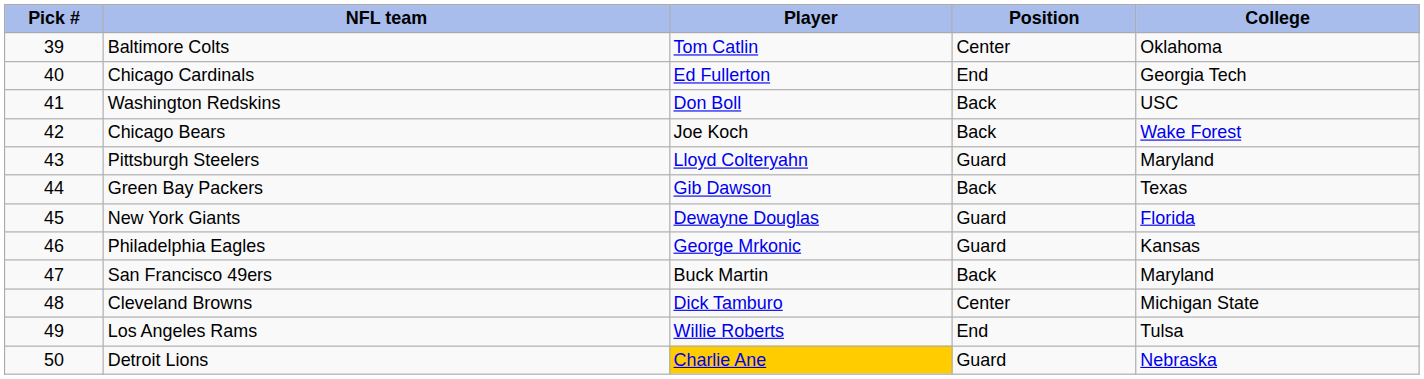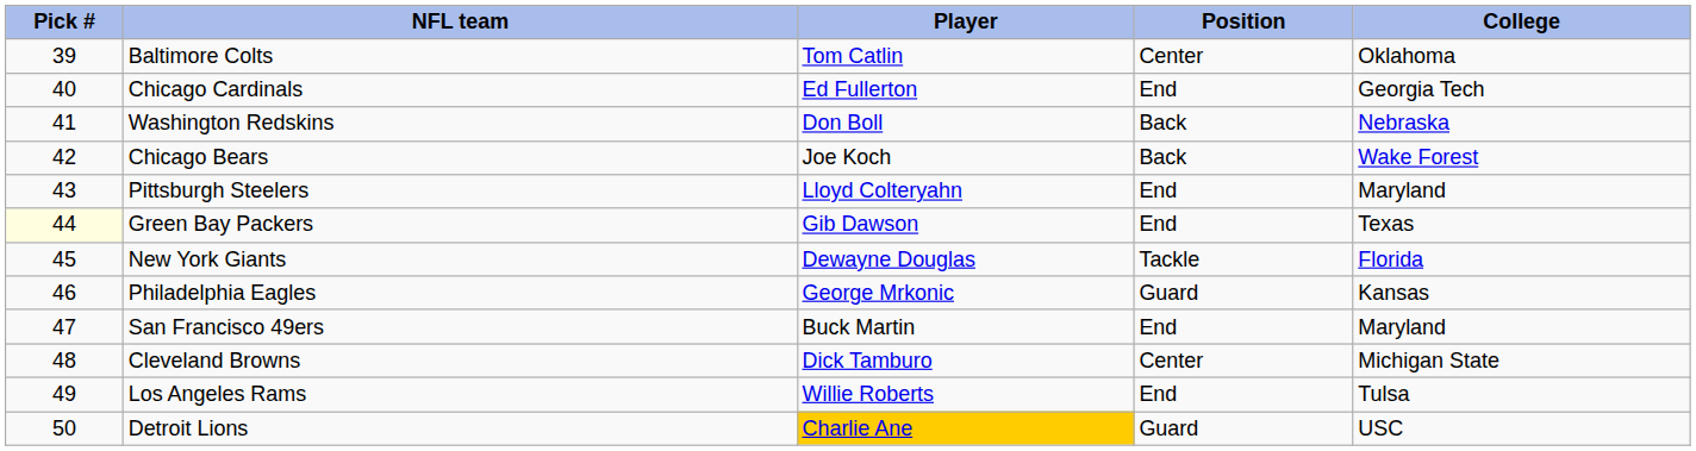Washington Redskins | College: USC -> Nebraska
Pittsburgh Steelers | Position: Guard -> End
Green Bay Packers | Pick #: no background -> lightyellow background
Green Bay Packers | Position: Back -> End
New York Giants | Position: Guard -> Tackle
San Francisco 49ers | Position: Back -> End
Detroit Lions | College: Nebraska -> USC
